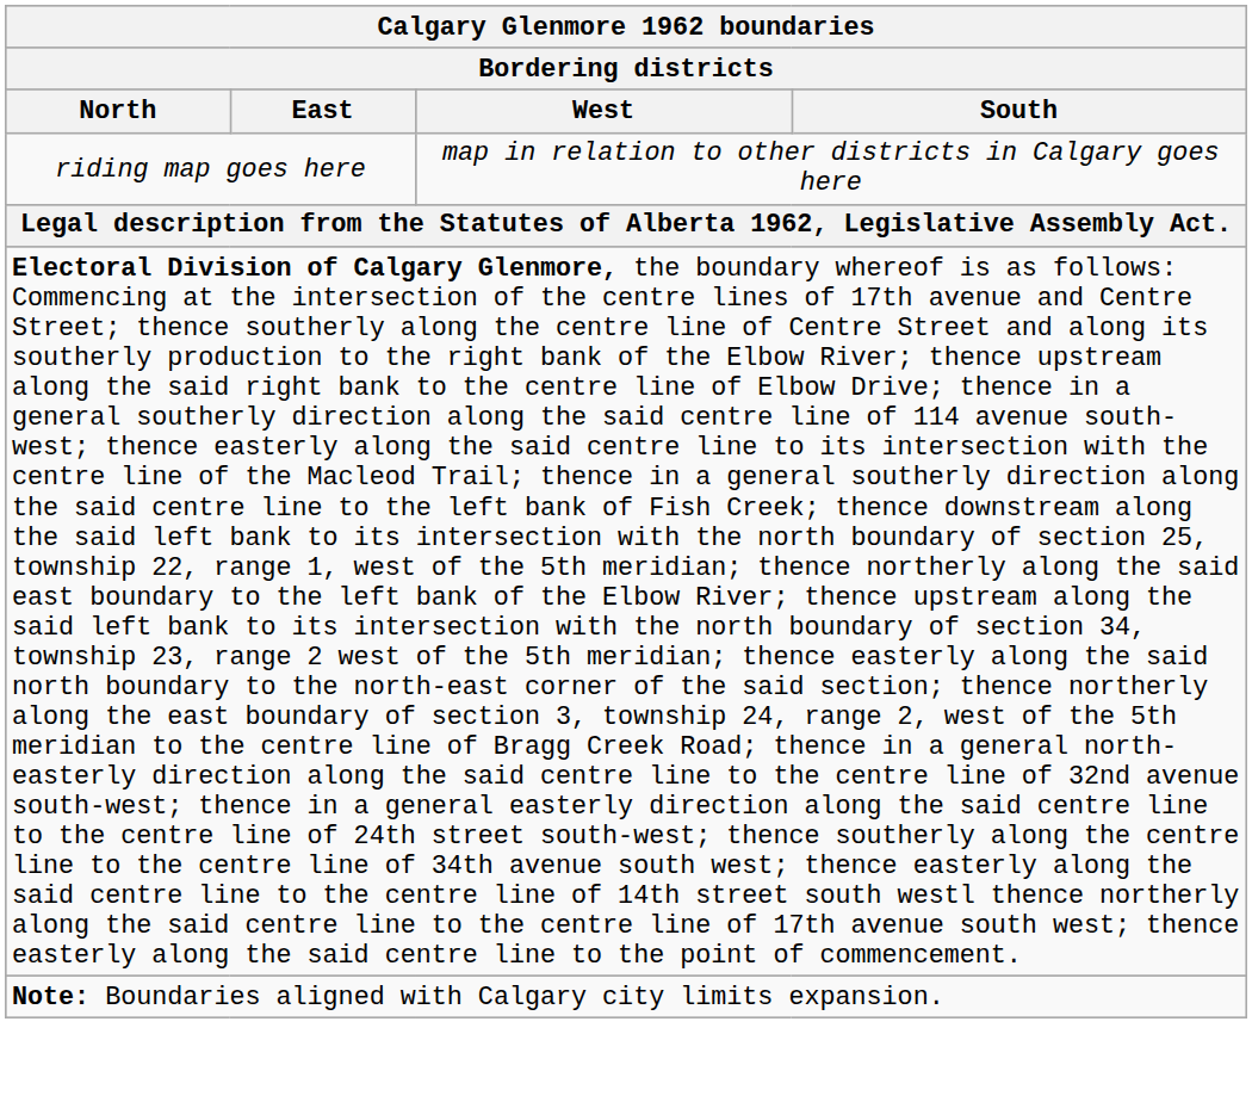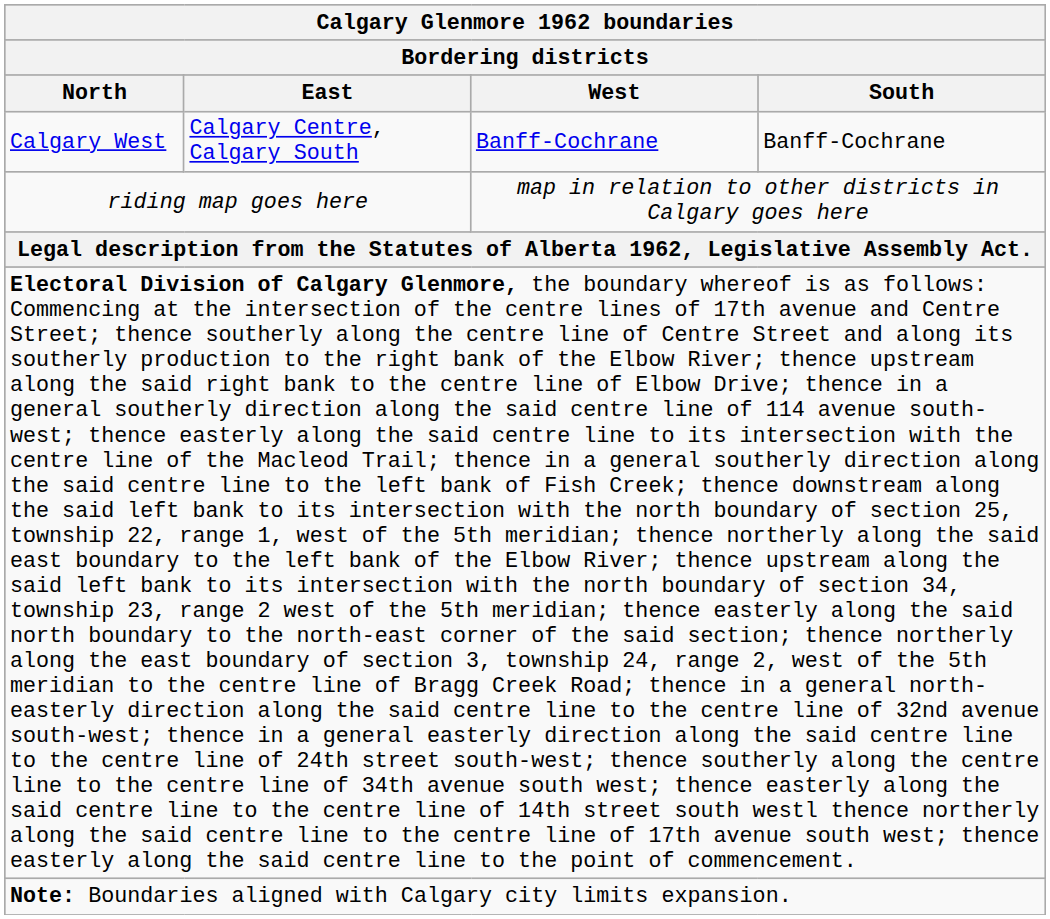+ row: Calgary West | Calgary Centre, Calgary South | Banff-Cochrane | Banff-Cochrane
